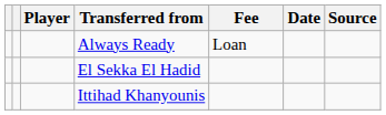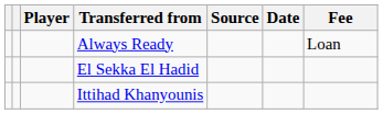columns swapped: Fee <-> Source
